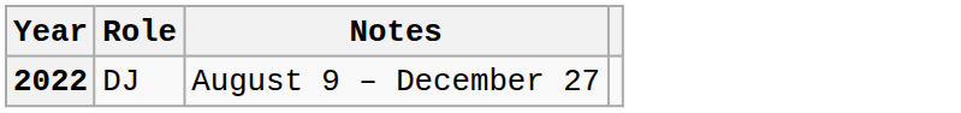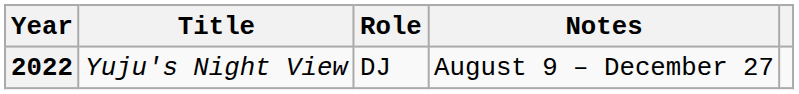+ column: Title | Yuju's Night View
